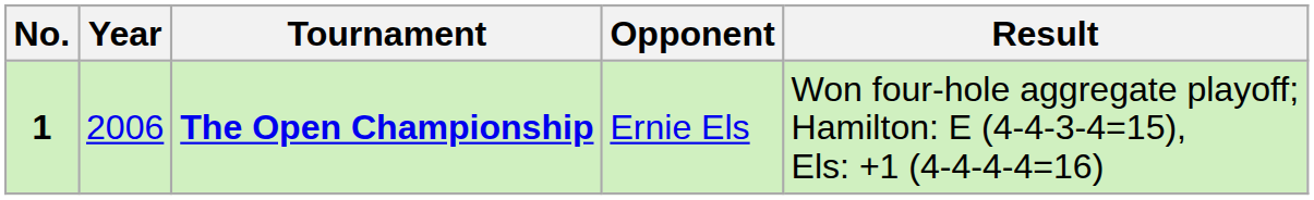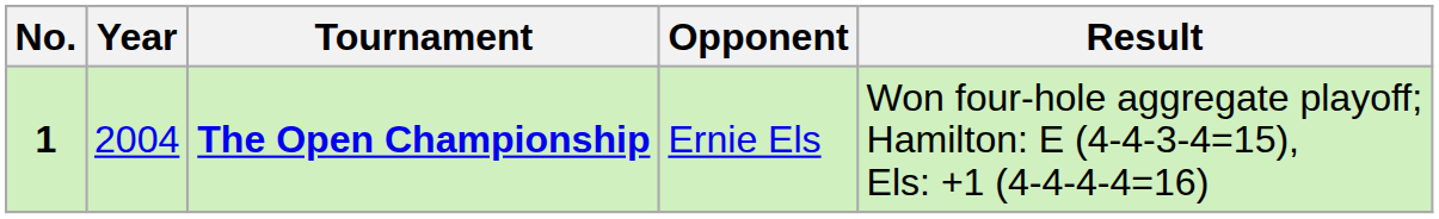The Open Championship | Year: 2006 -> 2004
